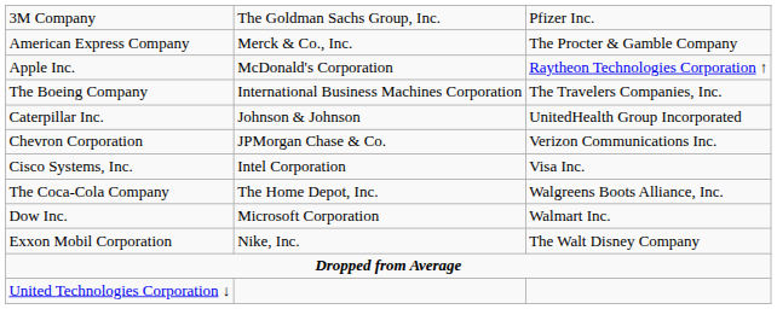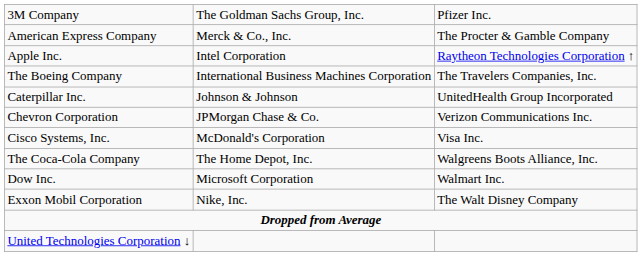Apple Inc. | column 2: McDonald's Corporation -> Intel Corporation
Cisco Systems, Inc. | column 2: Intel Corporation -> McDonald's Corporation
